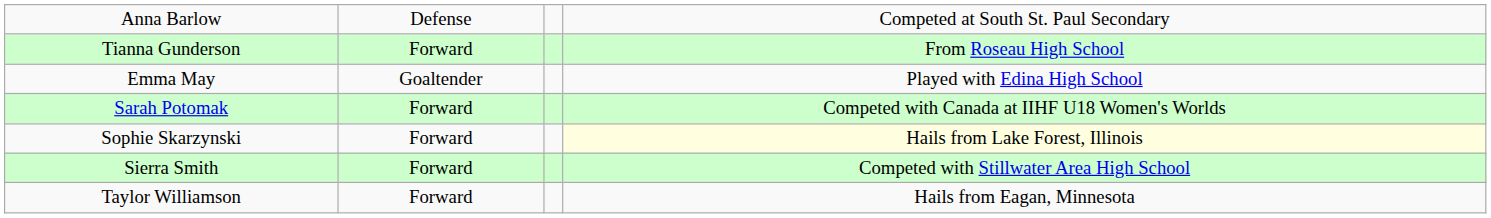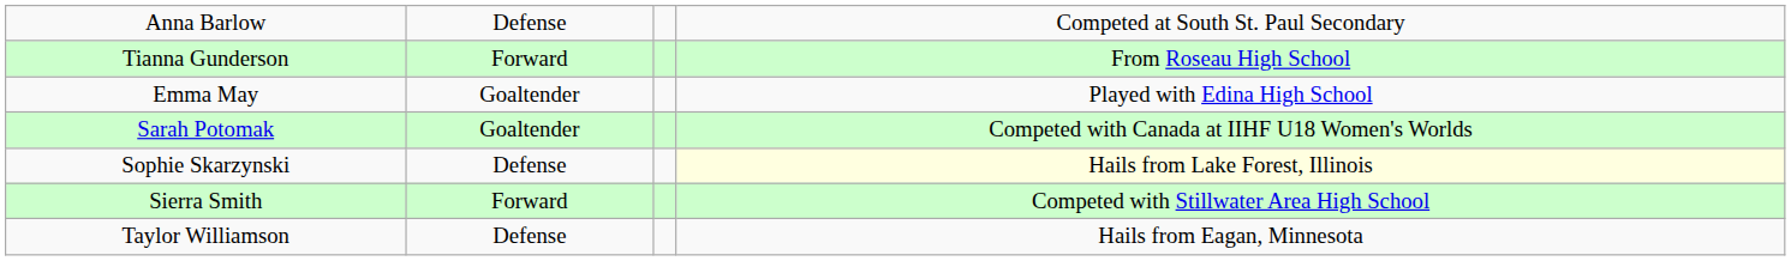Sarah Potomak | column 2: Forward -> Goaltender
Sophie Skarzynski | column 2: Forward -> Defense
Taylor Williamson | column 2: Forward -> Defense
